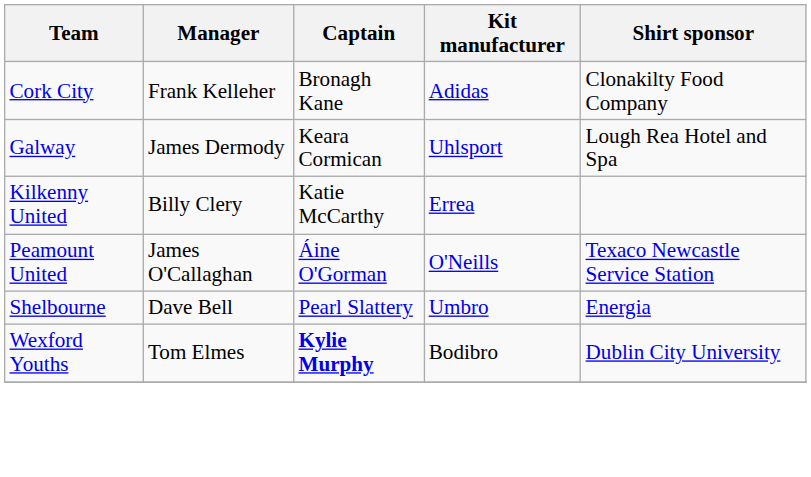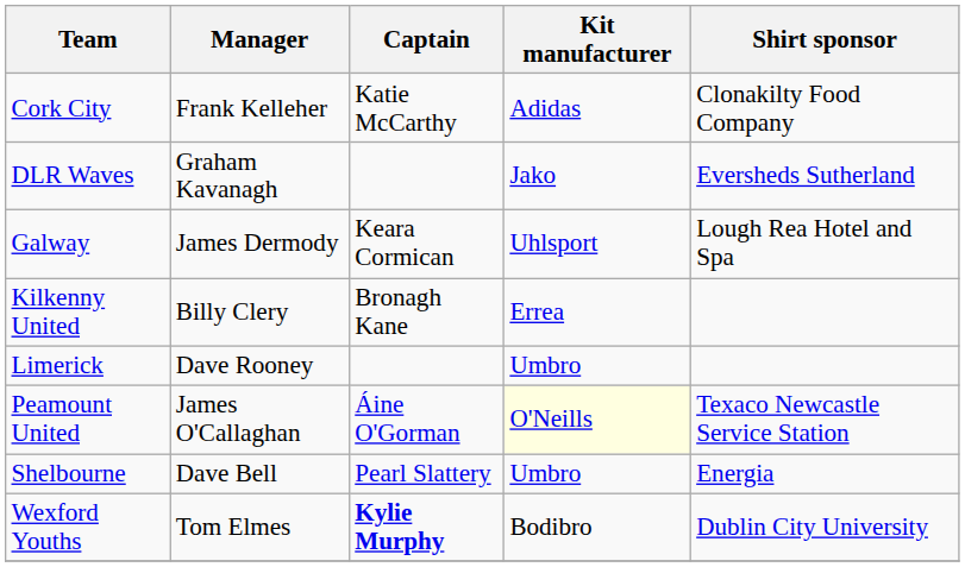Cork City | Captain: Bronagh Kane -> Katie McCarthy
+ row: DLR Waves | Graham Kavanagh | Jako | Eversheds Sutherland
Kilkenny United | Captain: Katie McCarthy -> Bronagh Kane
+ row: Limerick | Dave Rooney | Umbro
Peamount United | Kit manufacturer: no background -> lightyellow background
